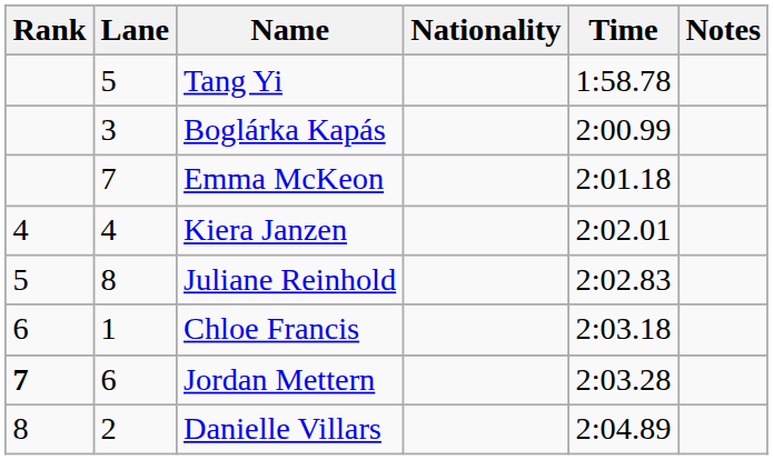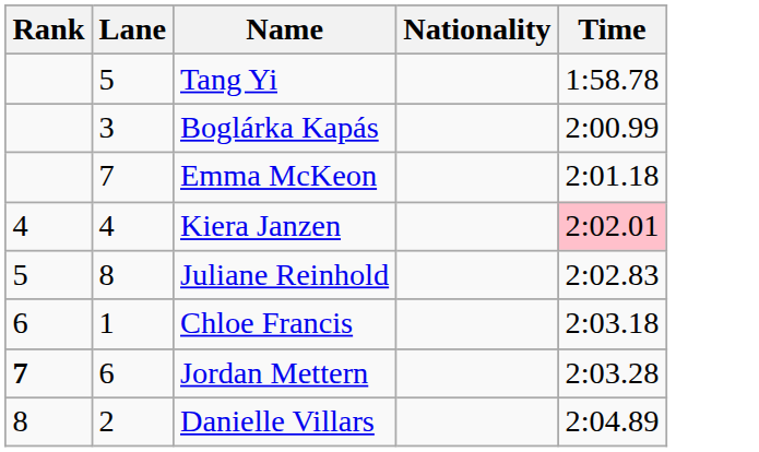- column: Notes
Kiera Janzen | Time: no background -> pink background
